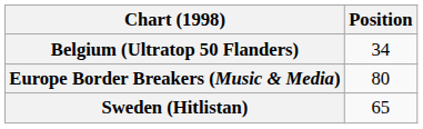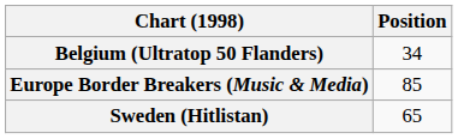Europe Border Breakers (Music & Media) | Position: 80 -> 85
